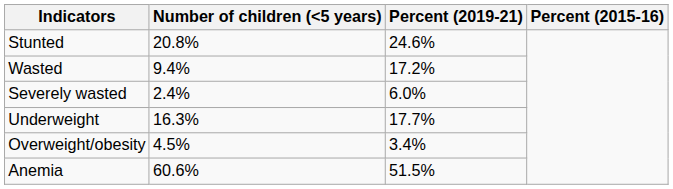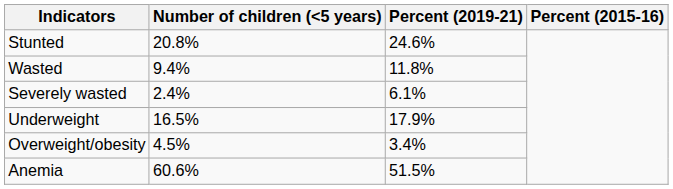Wasted | Percent (2019-21): 17.2% -> 11.8%
Severely wasted | Percent (2019-21): 6.0% -> 6.1%
Underweight | Number of children (<5 years): 16.3% -> 16.5%
Underweight | Percent (2019-21): 17.7% -> 17.9%
